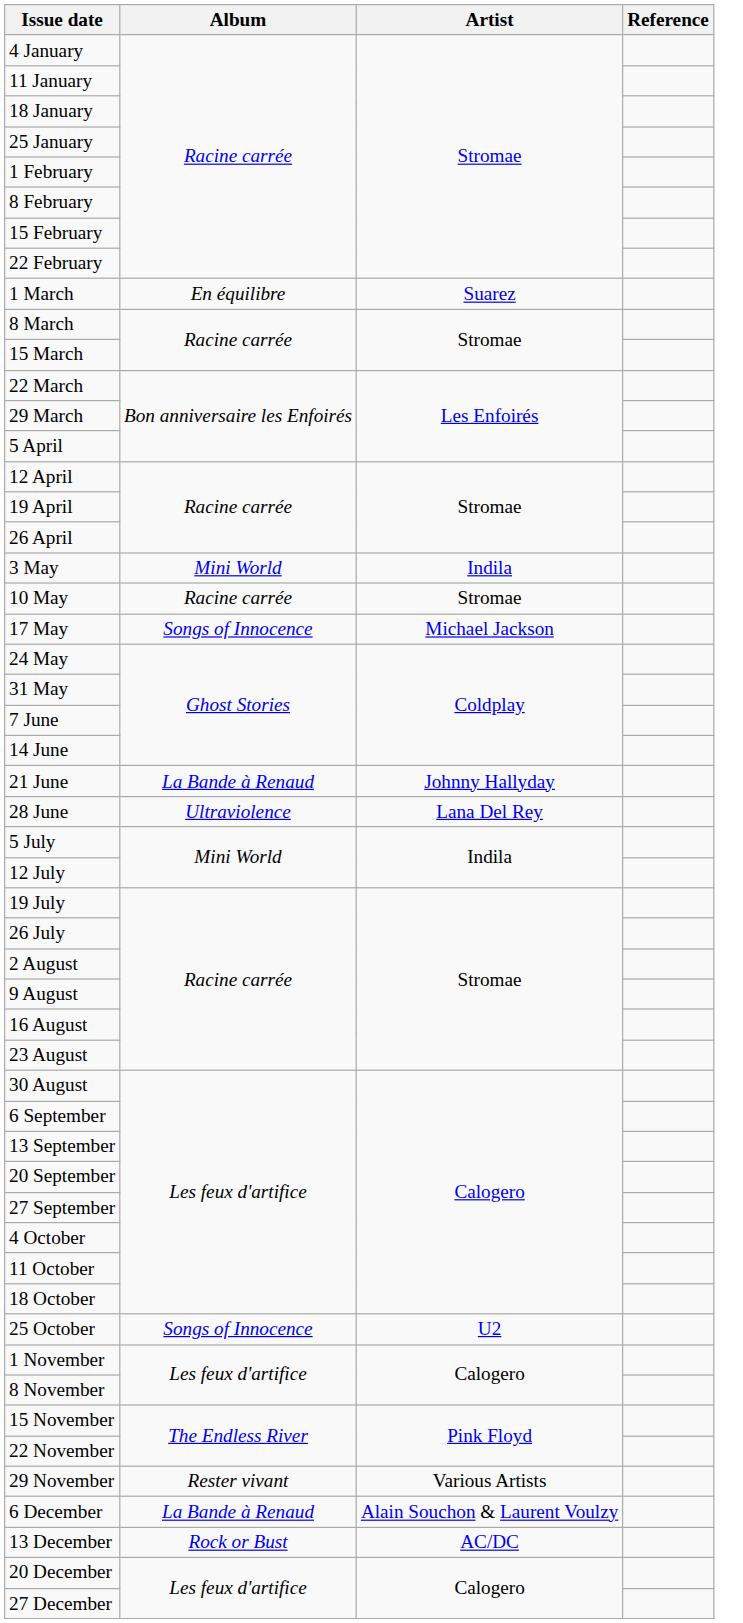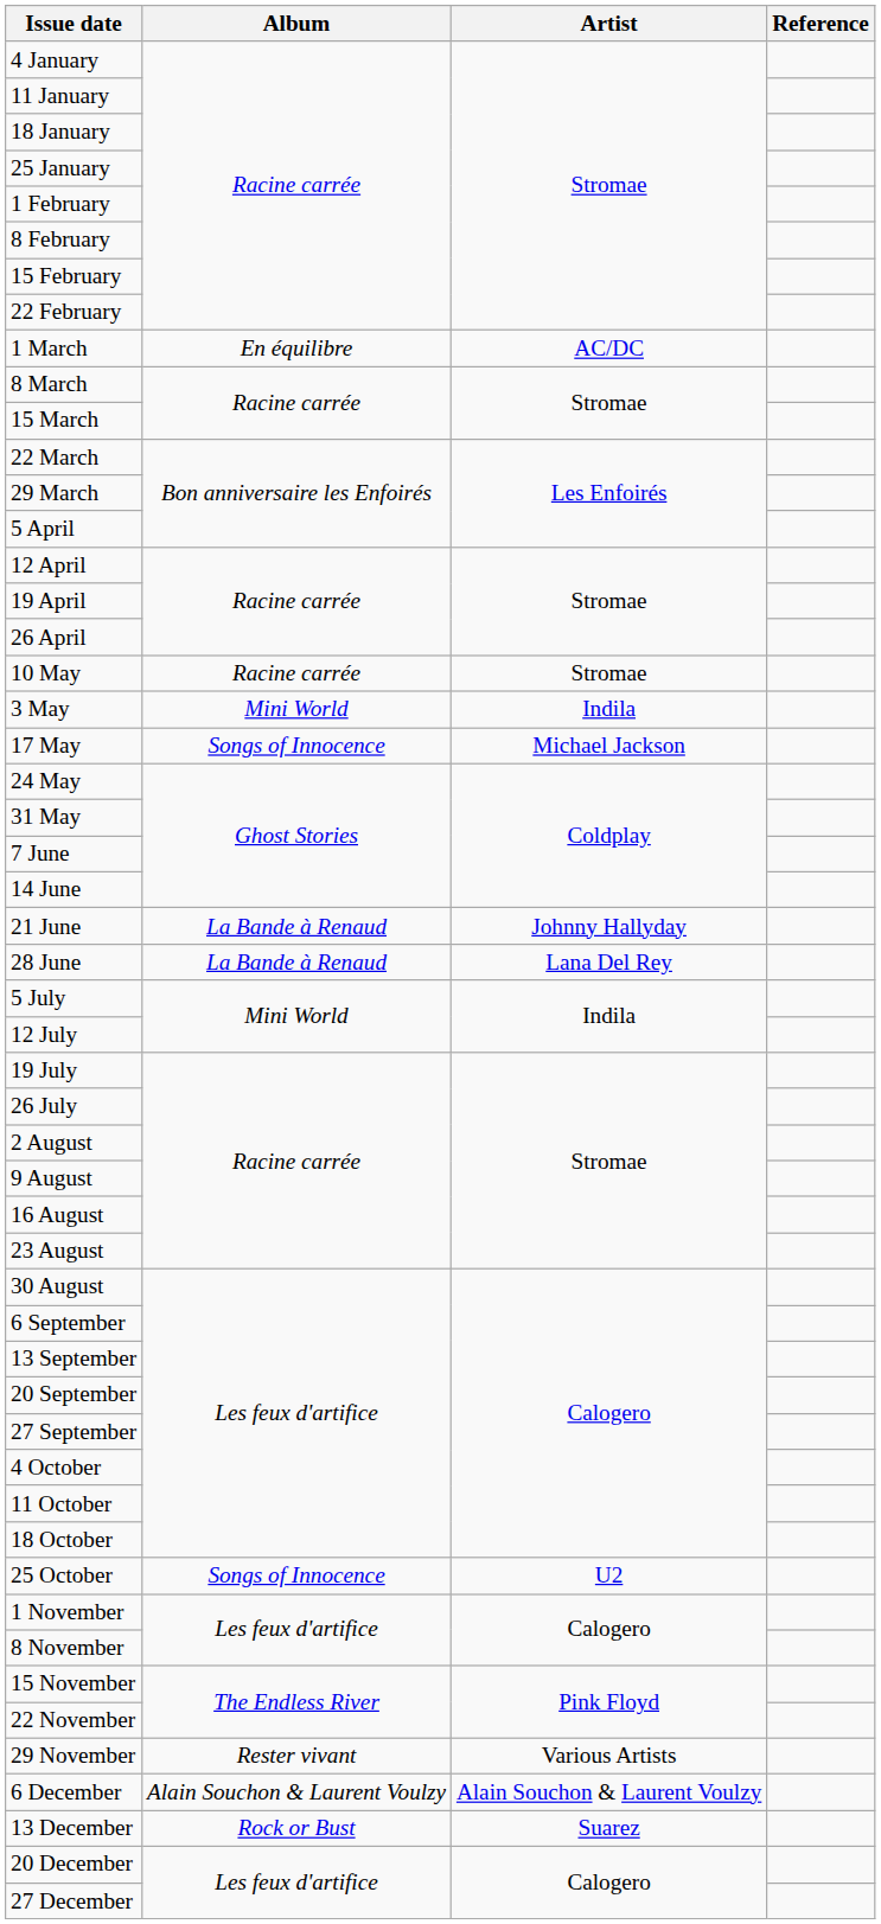1 March | Artist: Suarez -> AC/DC
rows swapped: 3 May <-> 10 May
28 June | Album: Ultraviolence -> La Bande à Renaud
6 December | Album: La Bande à Renaud -> Alain Souchon & Laurent Voulzy
13 December | Artist: AC/DC -> Suarez
